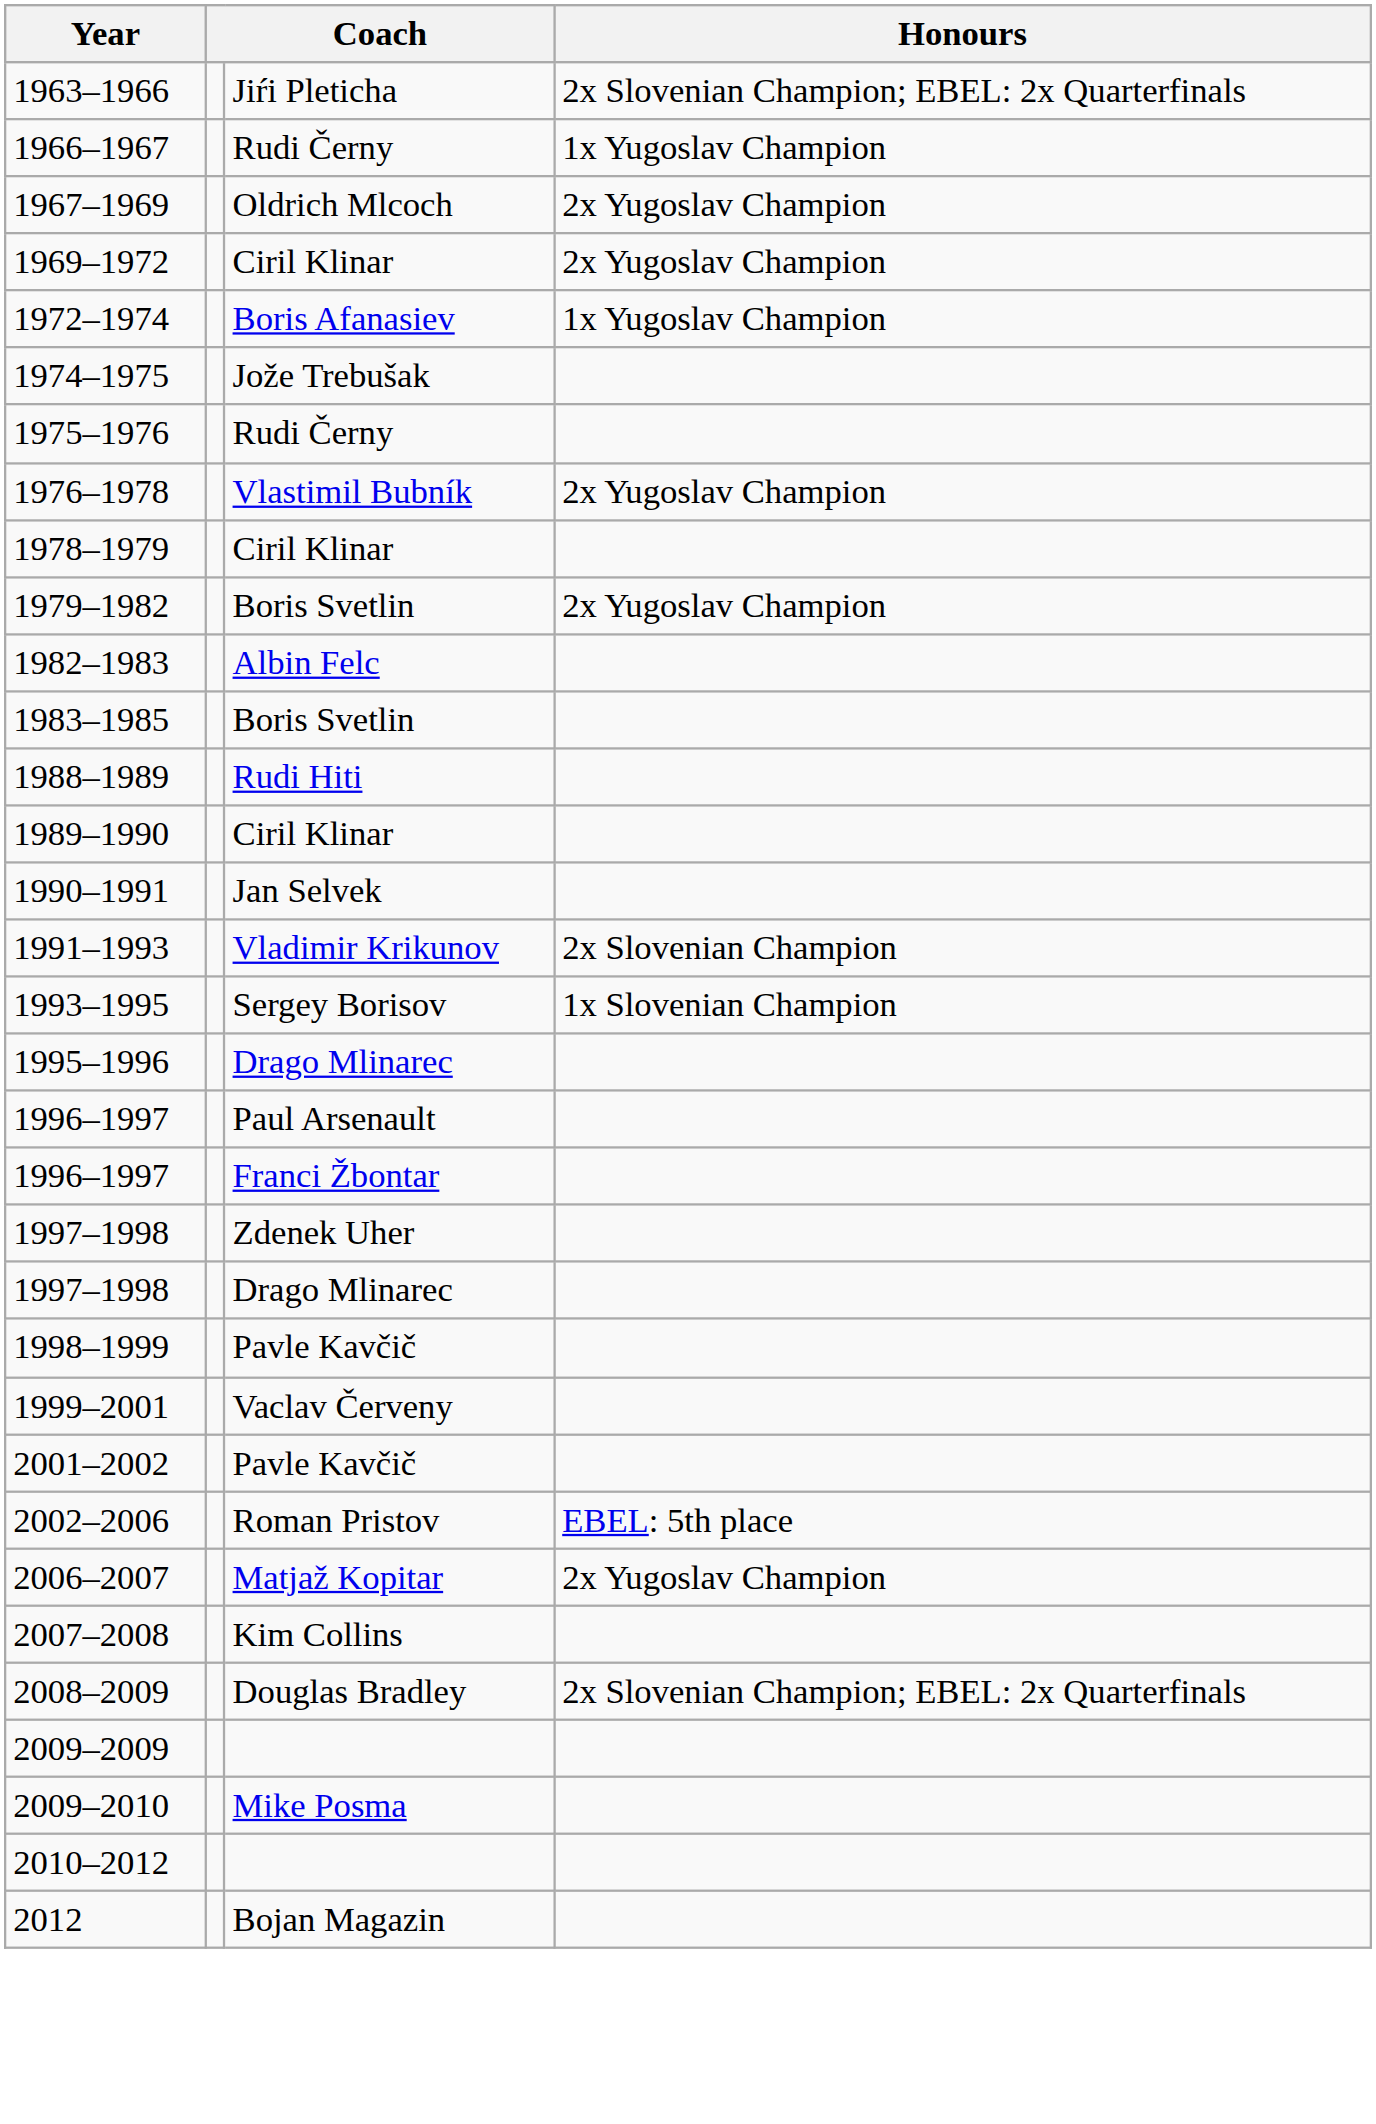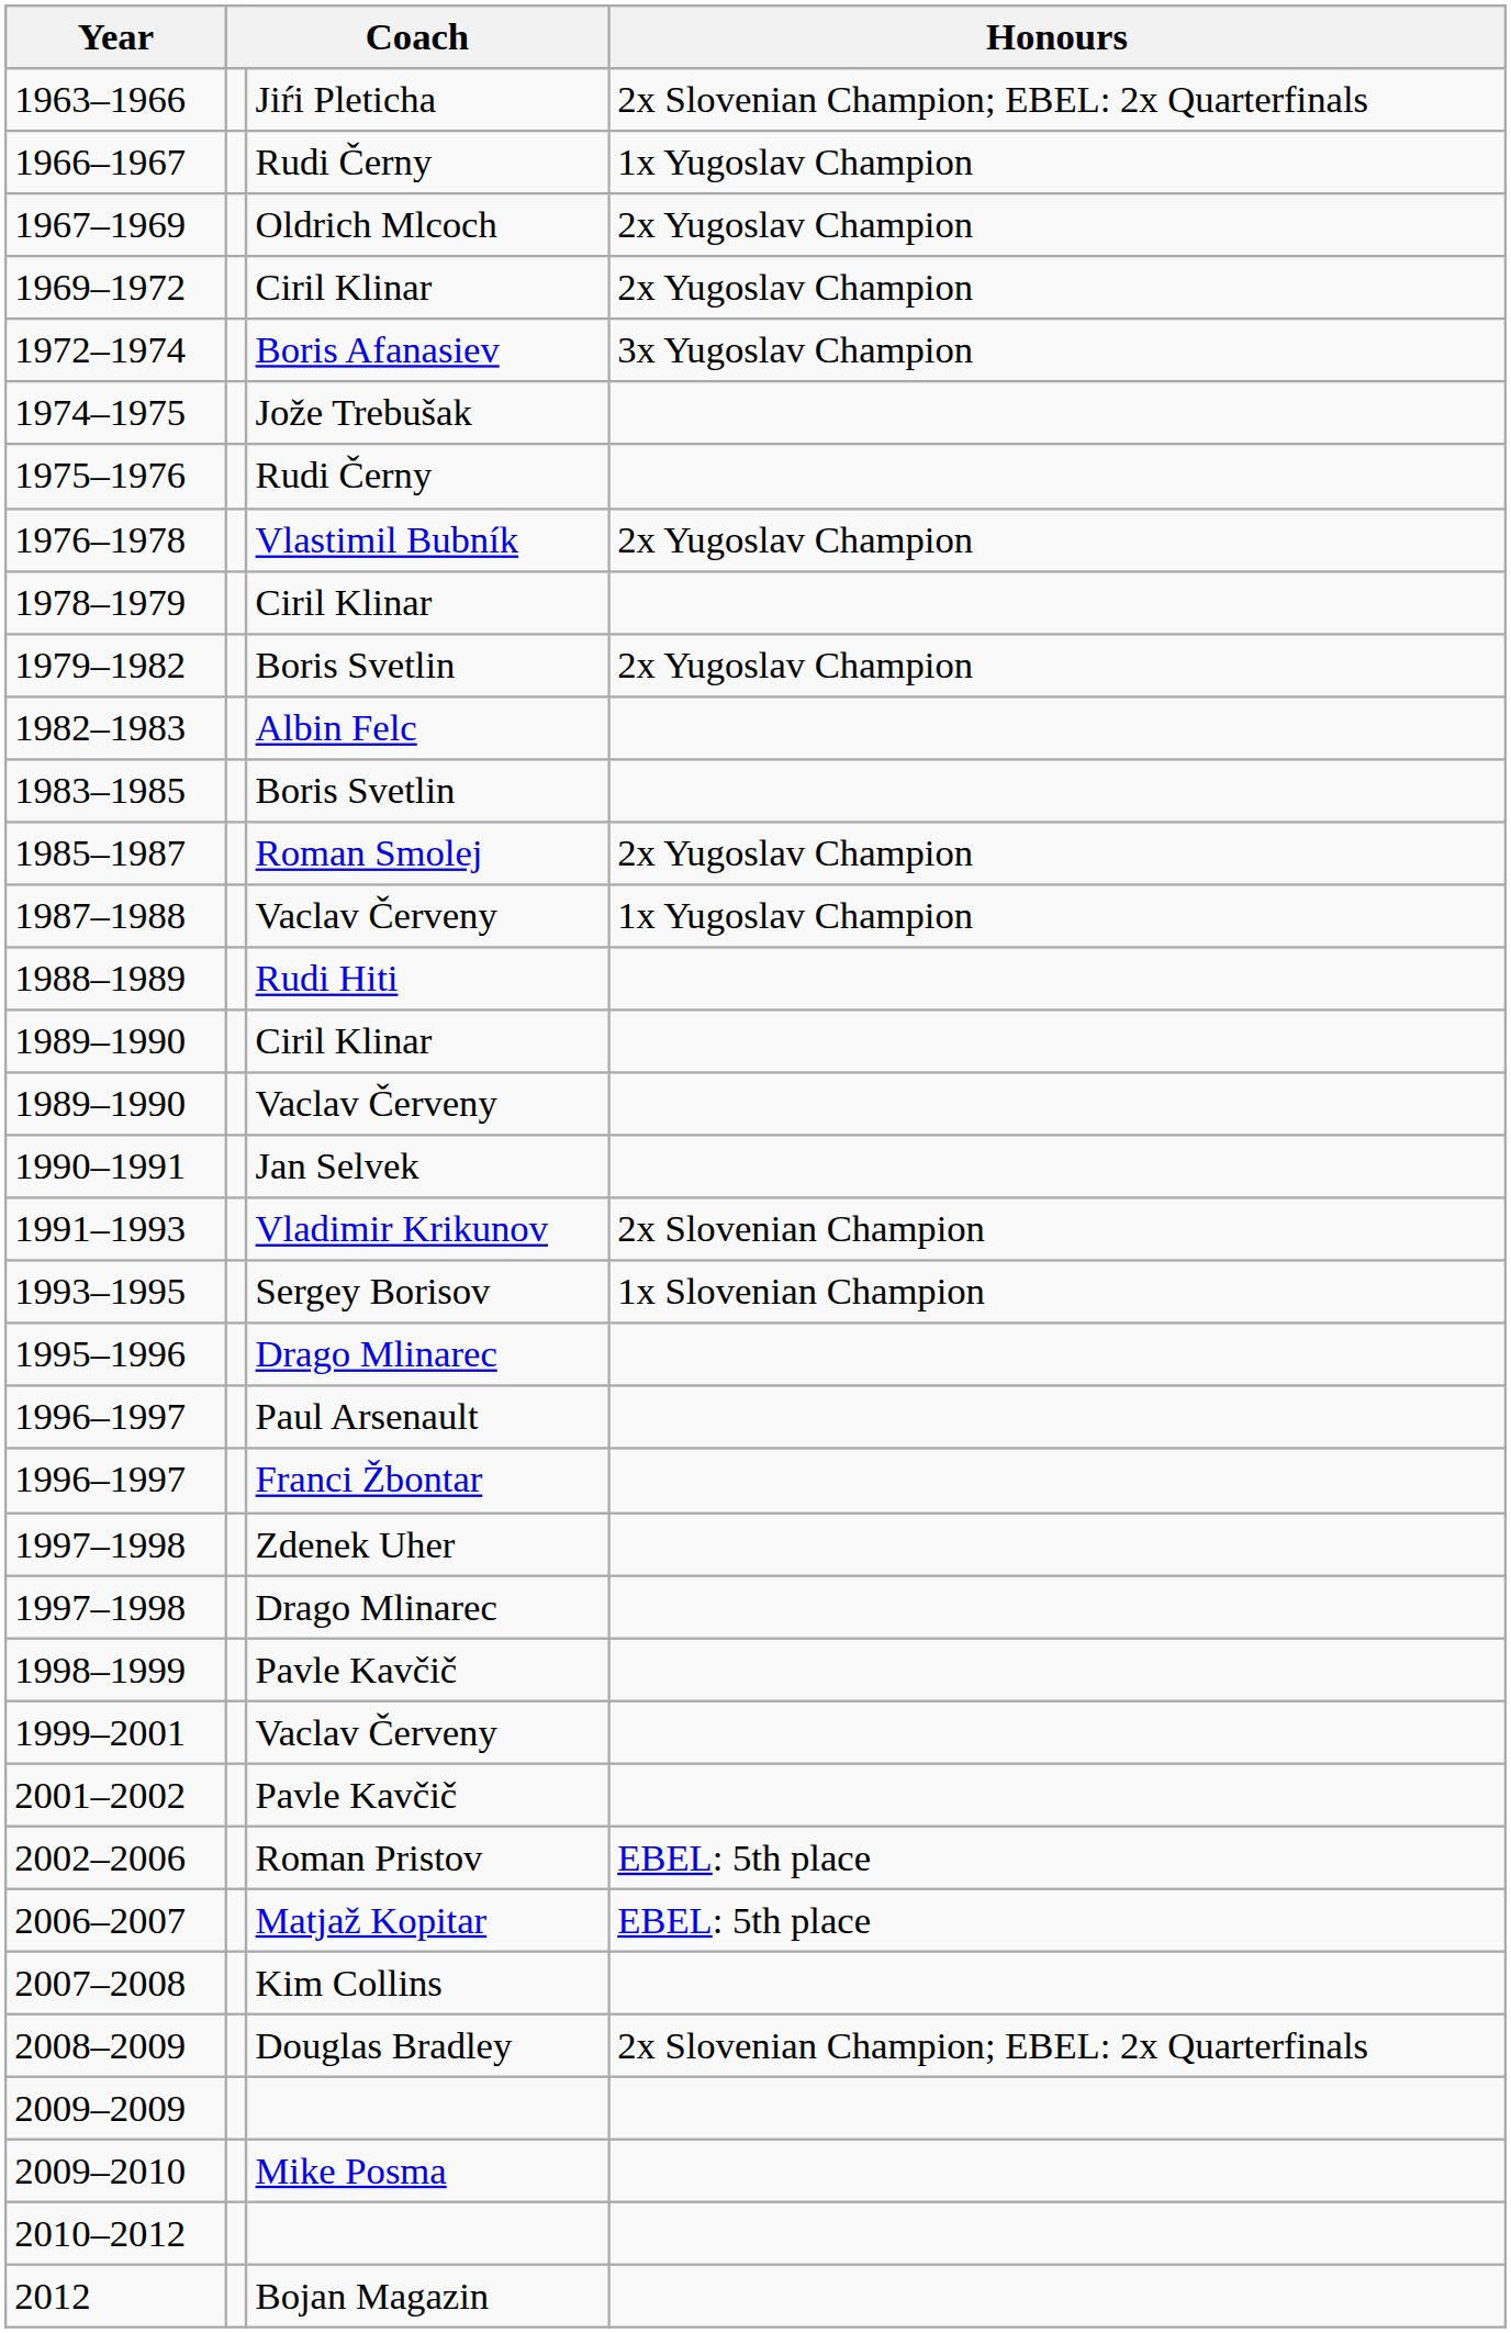1972–1974 | Honours: 1x Yugoslav Champion -> 3x Yugoslav Champion
+ row: 1985–1987 | Roman Smolej | 2x Yugoslav Champion
+ row: 1987–1988 | Vaclav Červeny | 1x Yugoslav Champion
+ row: 1989–1990 | Vaclav Červeny
2006–2007 | Honours: 2x Yugoslav Champion -> EBEL: 5th place
